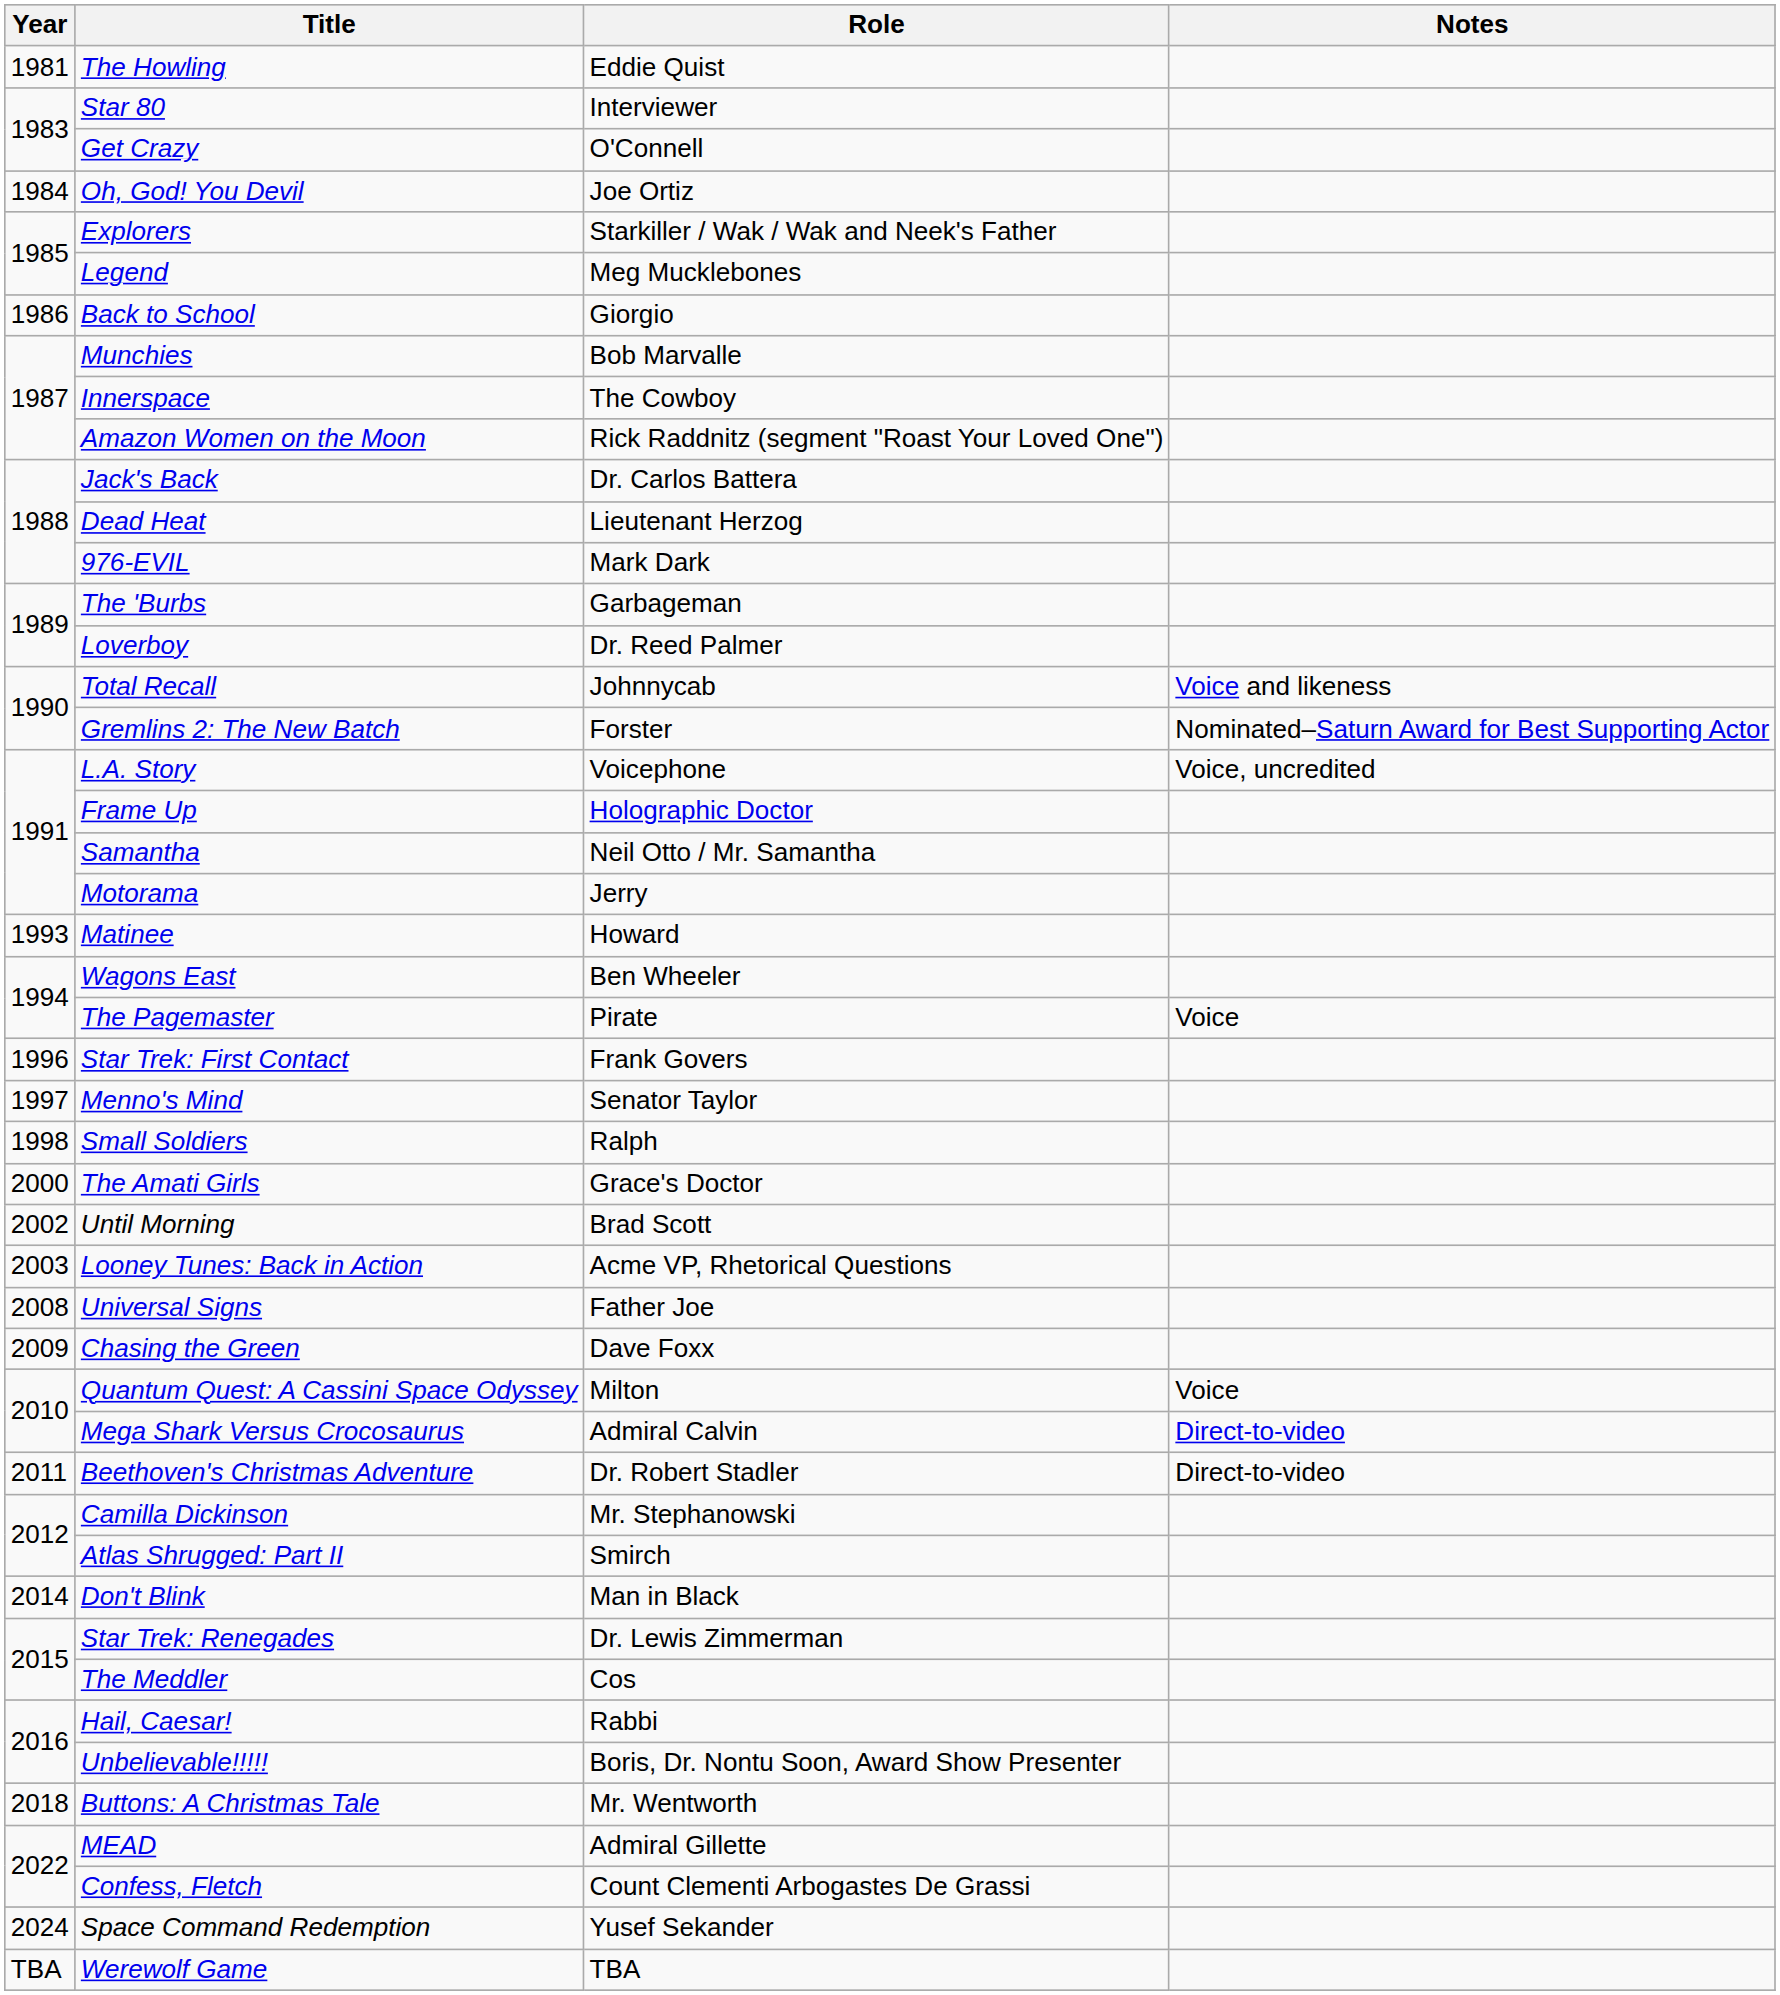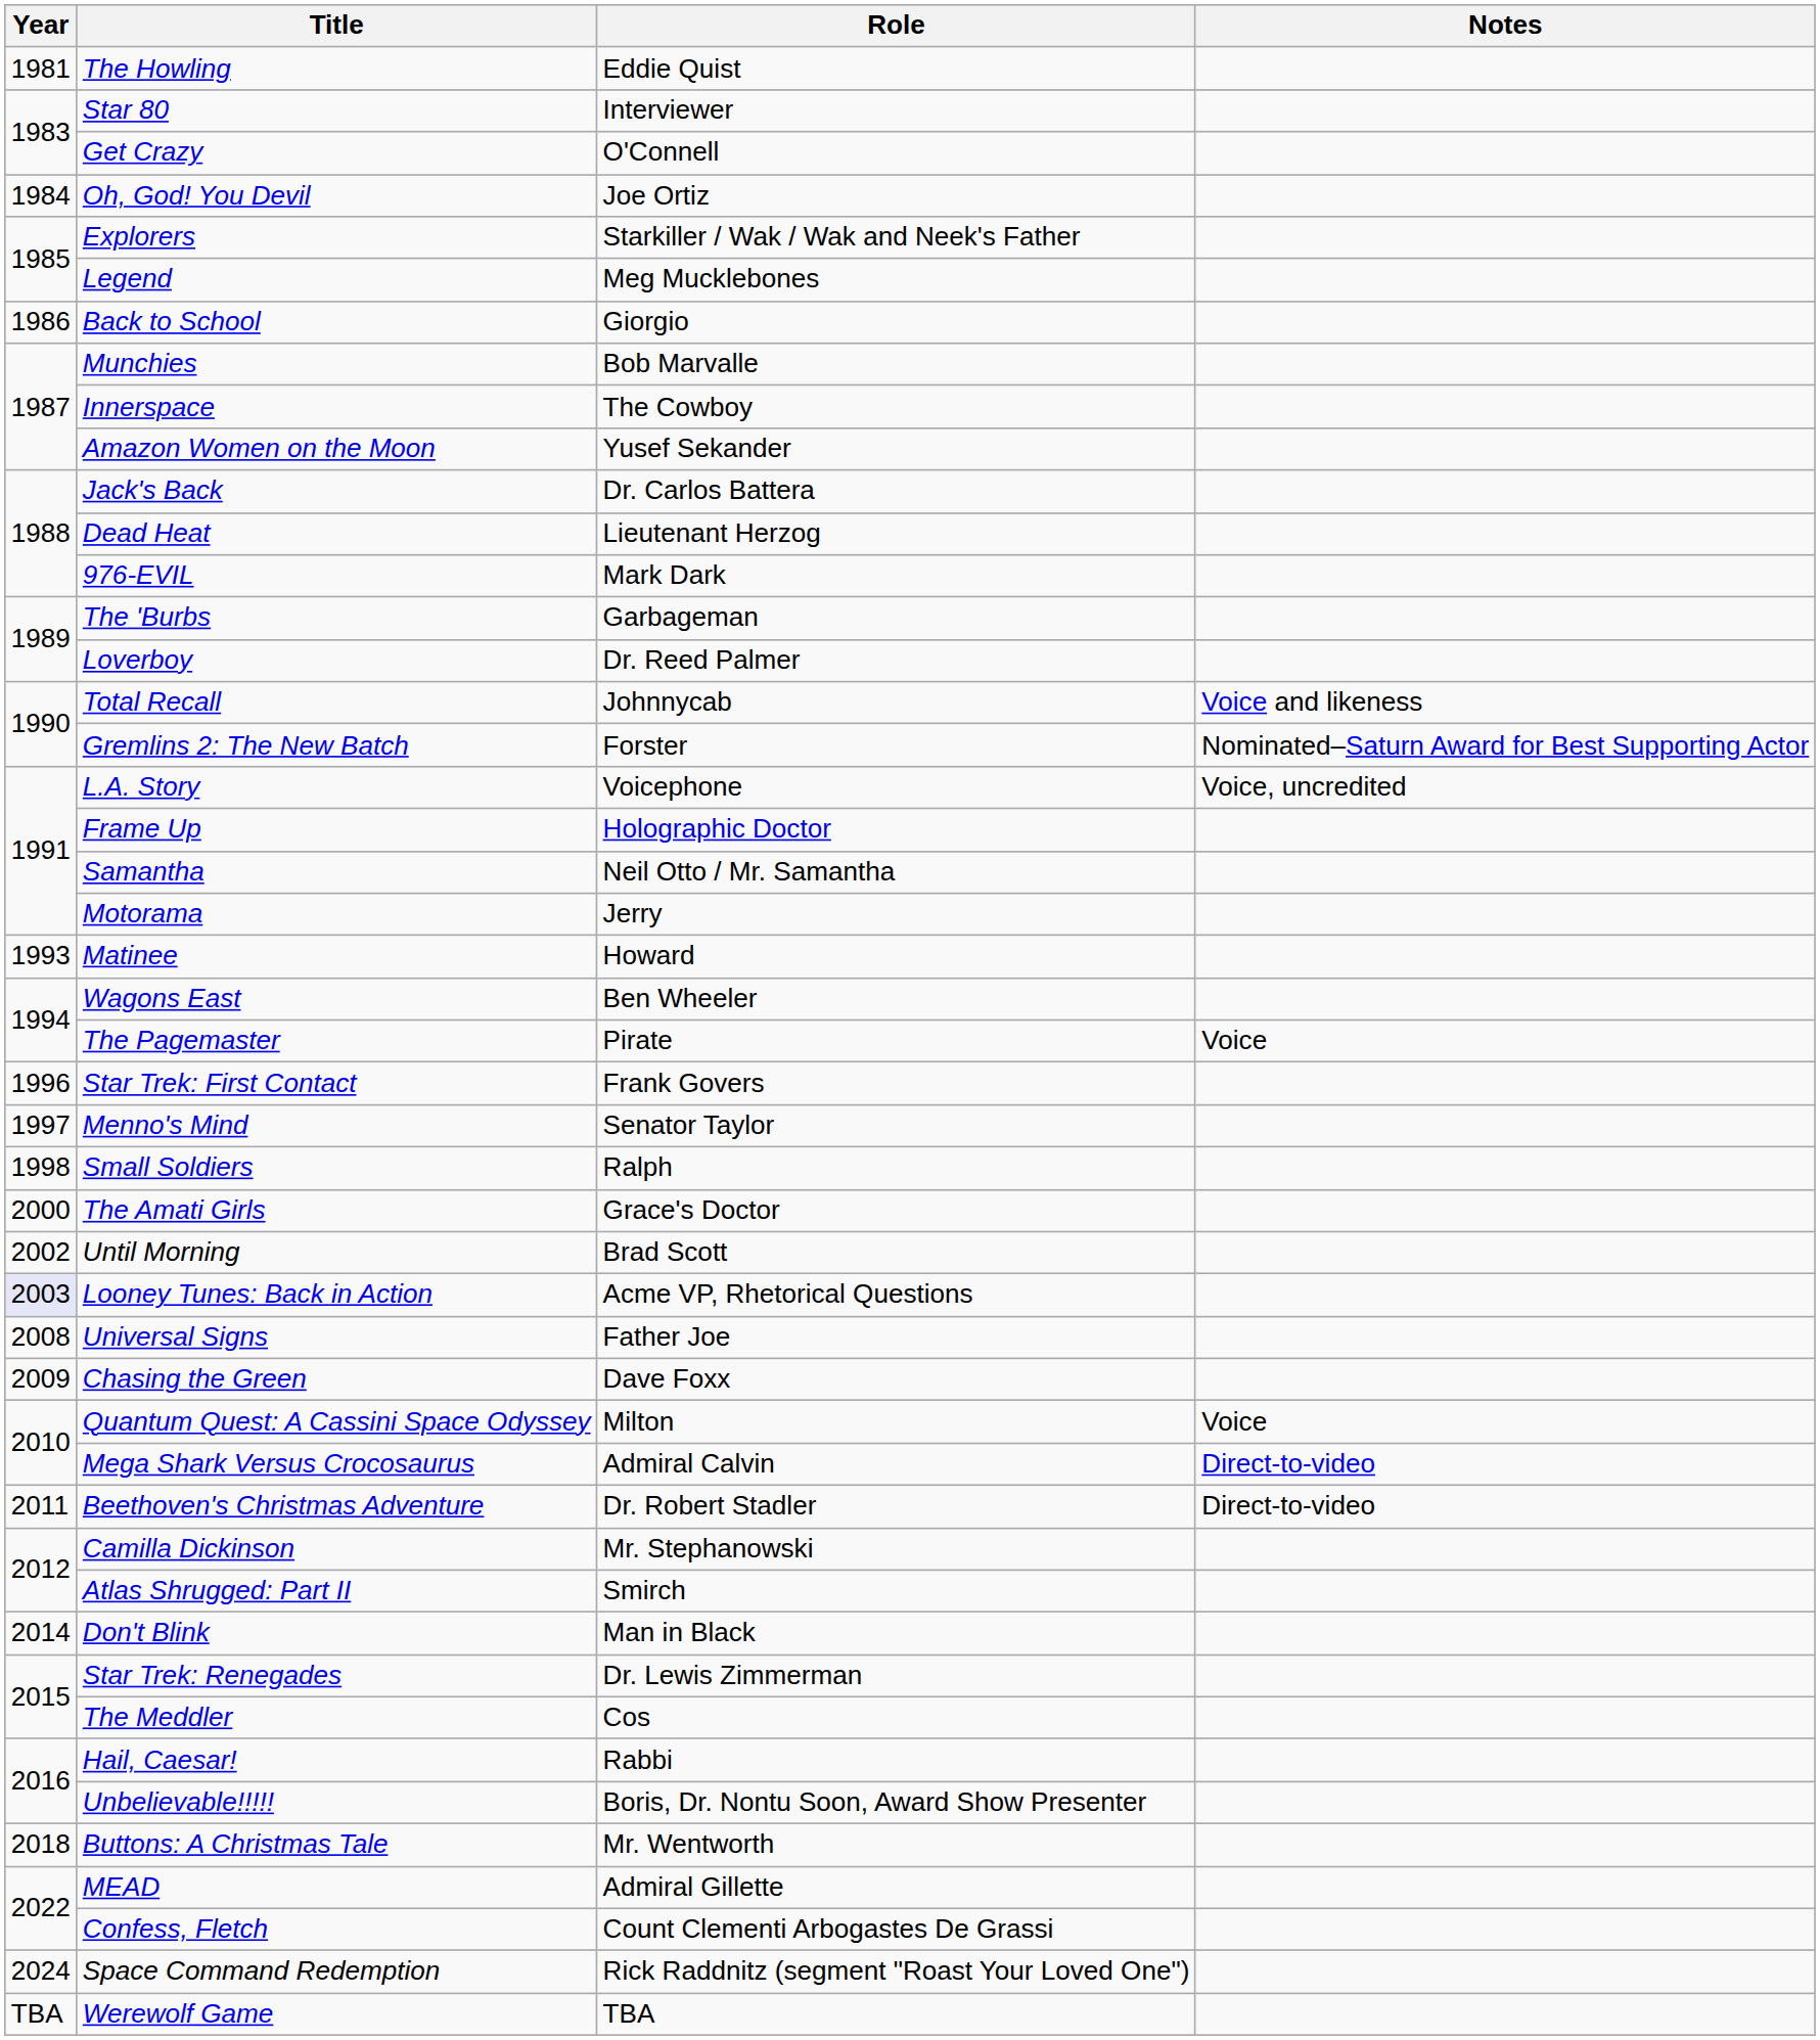Amazon Women on the Moon | Role: Rick Raddnitz (segment "Roast Your Loved One") -> Yusef Sekander
Looney Tunes: Back in Action | Year: no background -> lavender background
Space Command Redemption | Role: Yusef Sekander -> Rick Raddnitz (segment "Roast Your Loved One")
